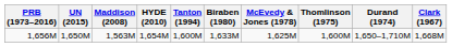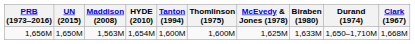columns swapped: Biraben (1980) <-> Thomlinson (1975)
